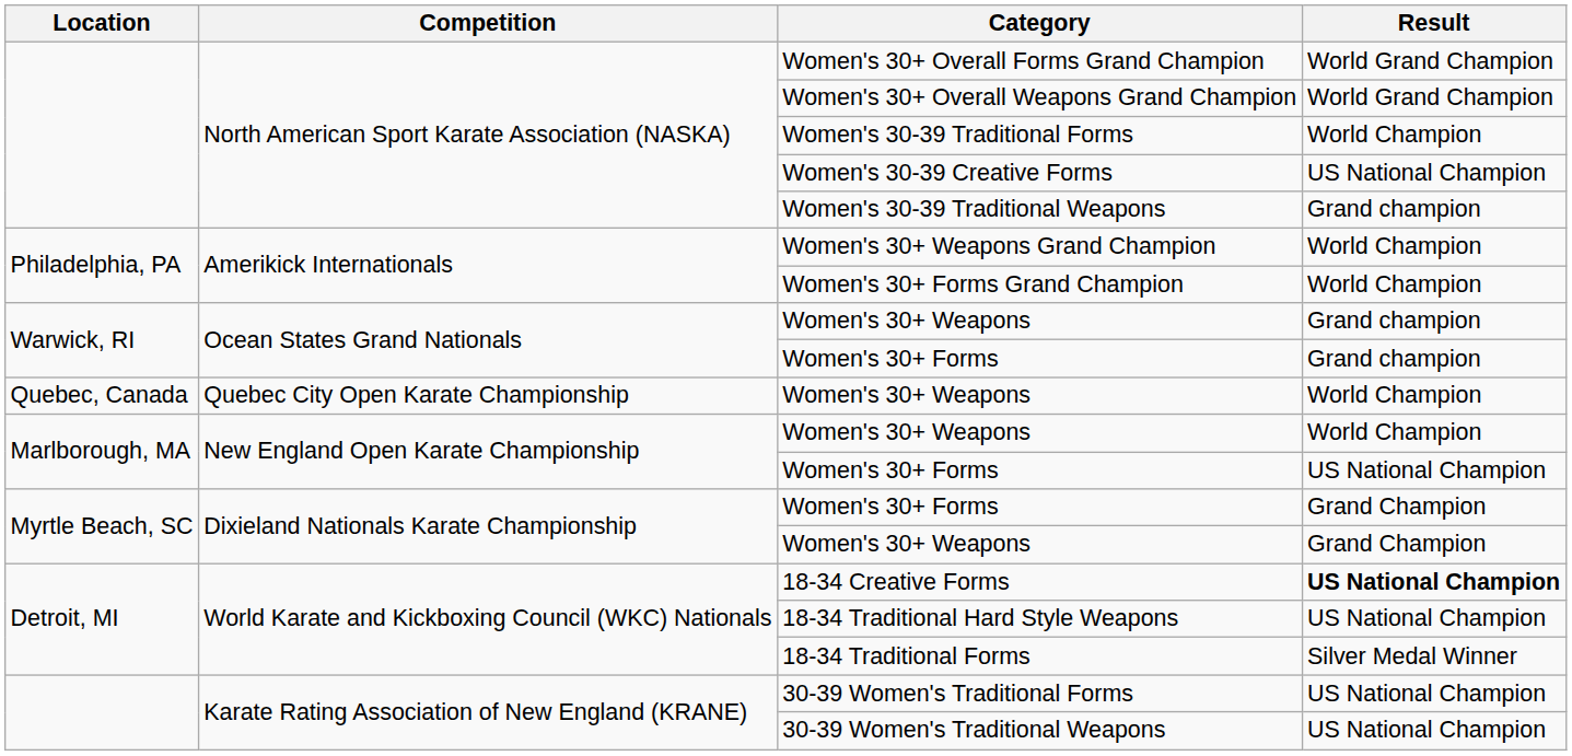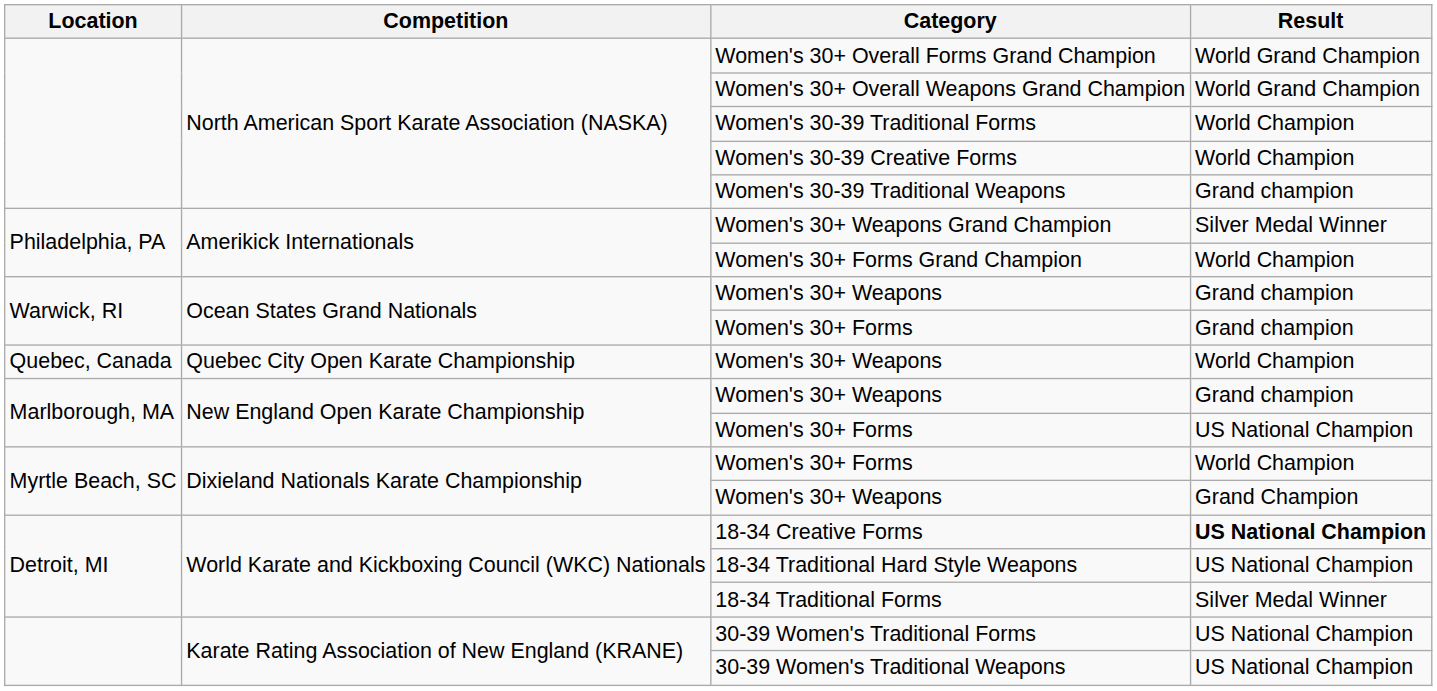Women's 30-39 Creative Forms | Result: US National Champion -> World Champion
Women's 30+ Weapons Grand Champion | Result: World Champion -> Silver Medal Winner
New England Open Karate Championship / Women's 30+ Weapons | Result: World Champion -> Grand champion
Dixieland Nationals Karate Championship / Women's 30+ Forms | Result: Grand Champion -> World Champion
